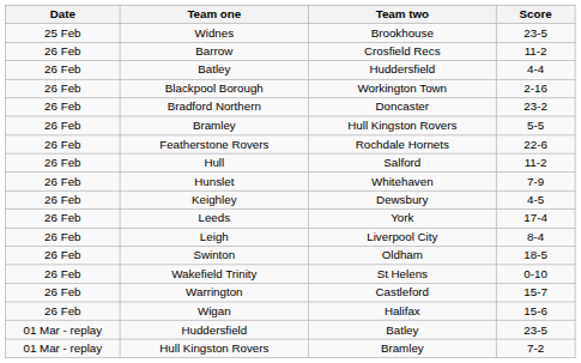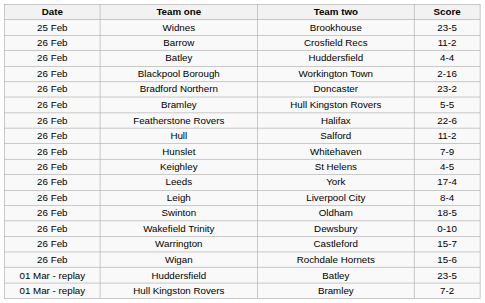Featherstone Rovers | Team two: Rochdale Hornets -> Halifax
Keighley | Team two: Dewsbury -> St Helens
Wakefield Trinity | Team two: St Helens -> Dewsbury
Wigan | Team two: Halifax -> Rochdale Hornets
